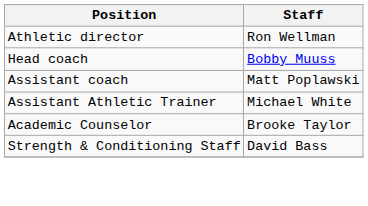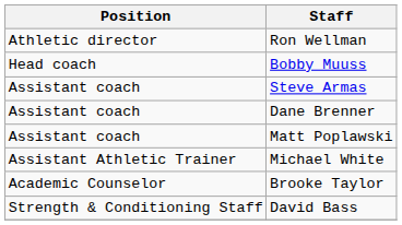+ row: Assistant coach | Steve Armas
+ row: Assistant coach | Dane Brenner
